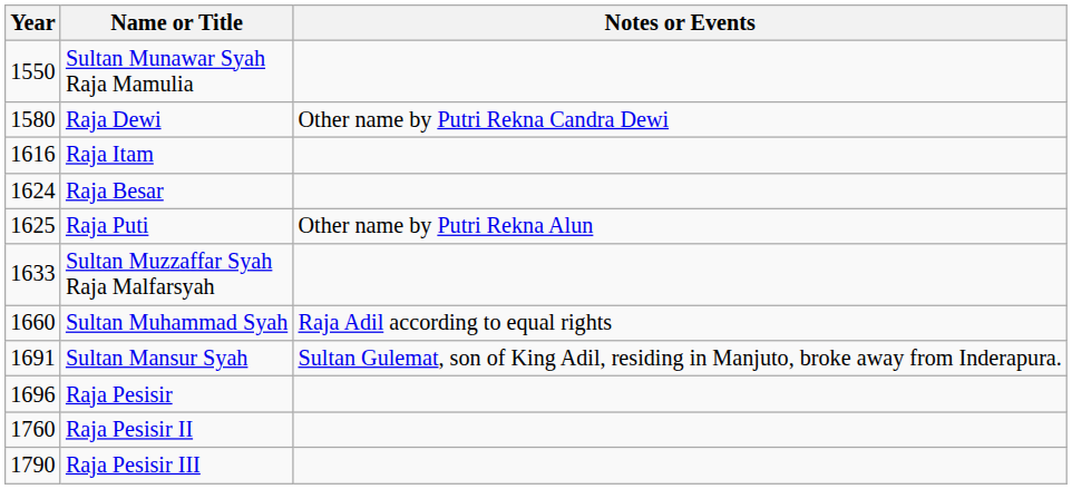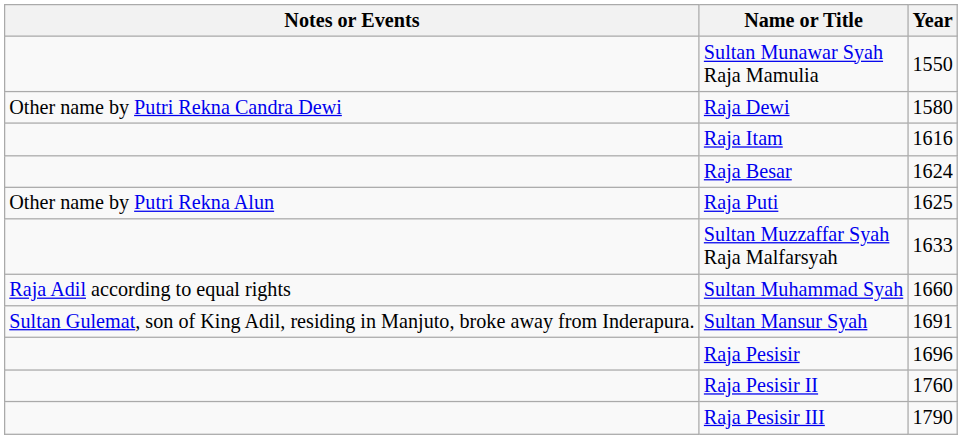columns swapped: Year <-> Notes or Events
